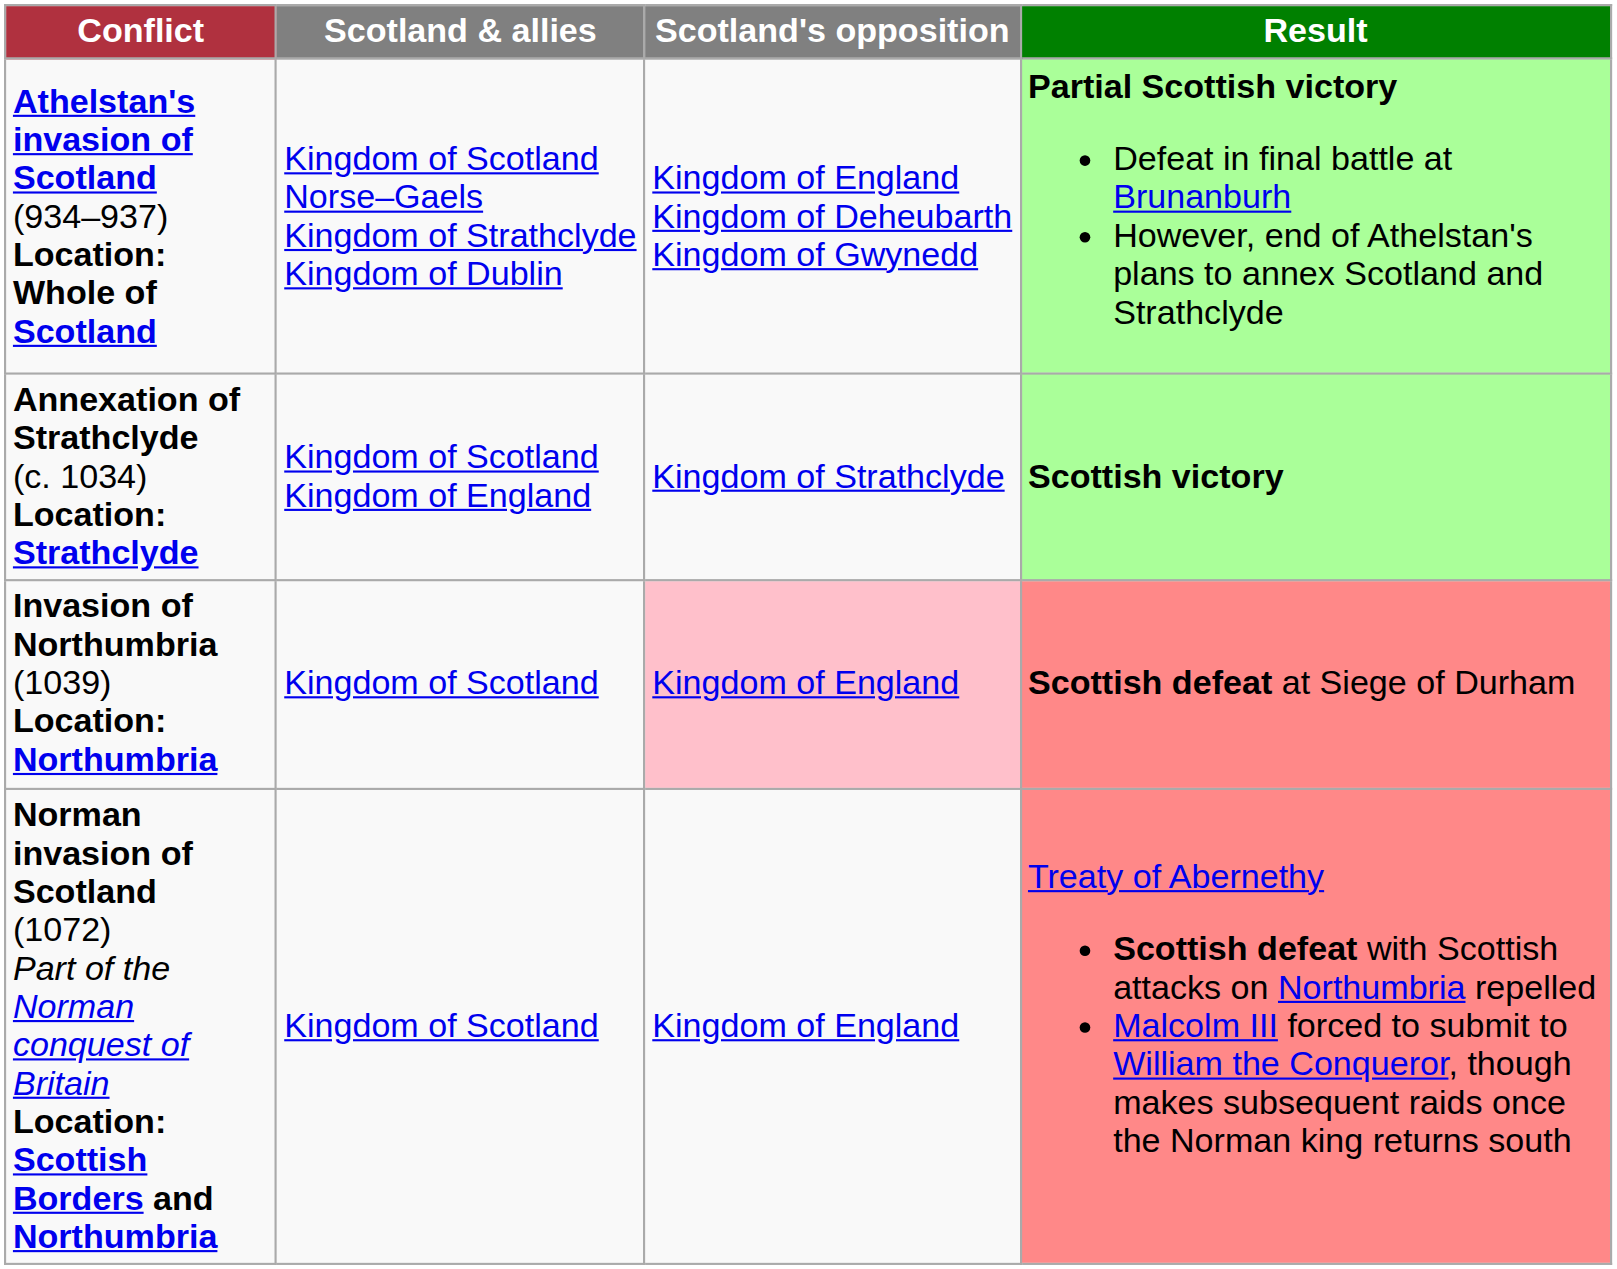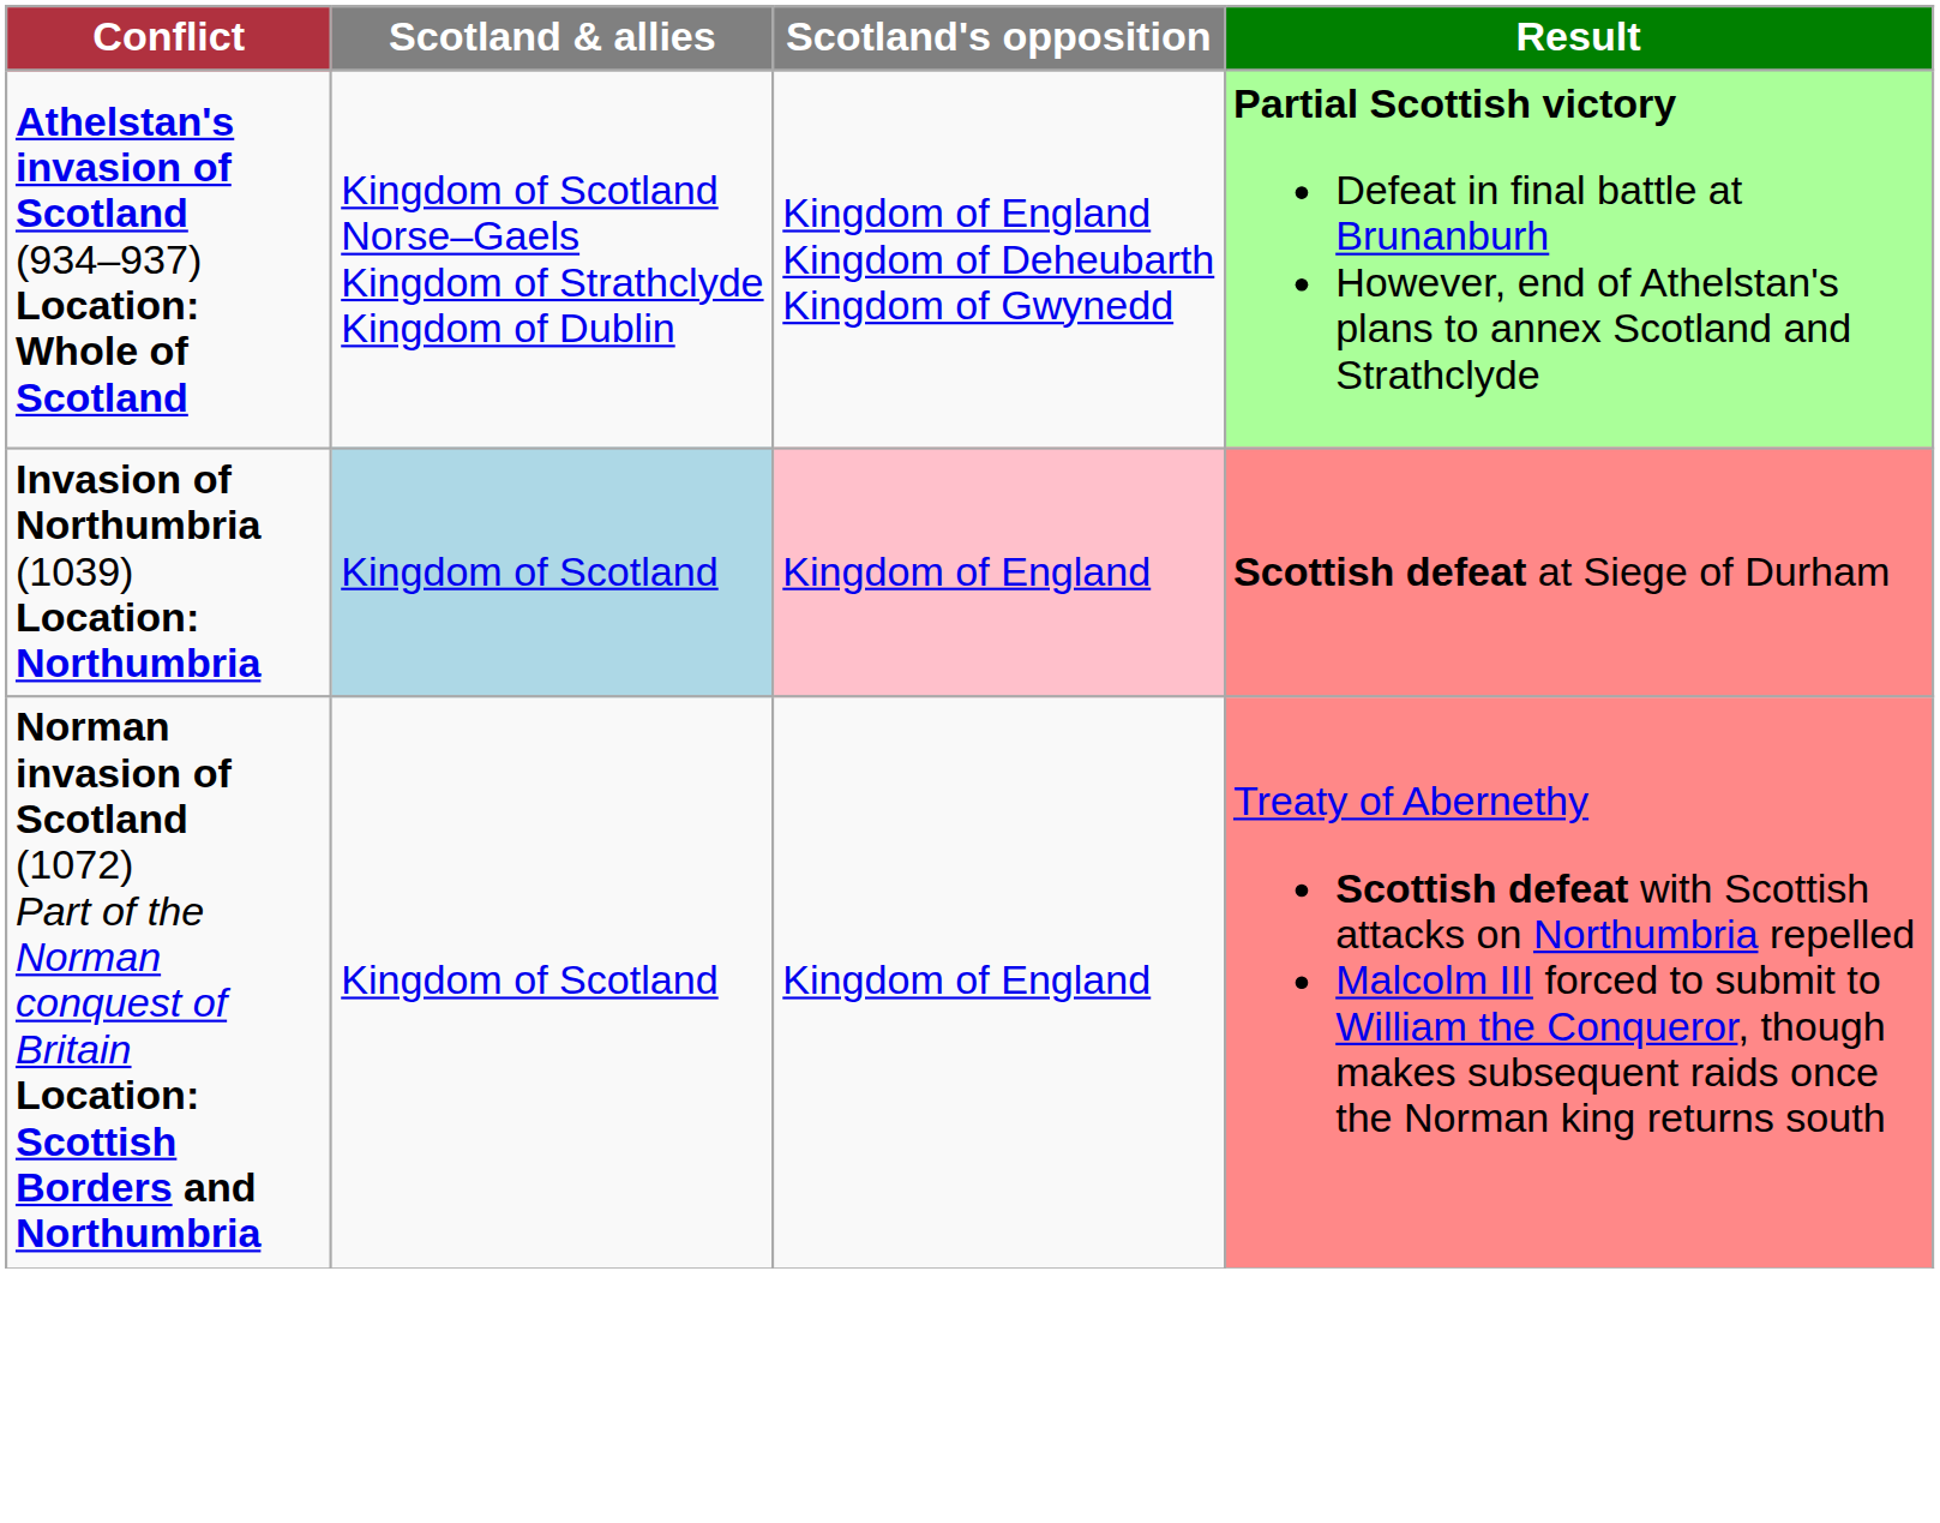- row: Annexation of Strathclyde (c. 1034) Location: Strathclyde | Kingdom of Scotland Kingdom of England | Kingdom of Strathclyde | Scottish victory
Invasion of Northumbria (1039) Location: Northumbria | Scotland & allies: no background -> lightblue background
